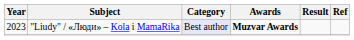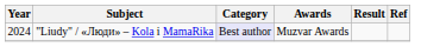"Liudy" / «Люди» – Kola і MamaRika | Year: 2023 -> 2024
"Liudy" / «Люди» – Kola і MamaRika | Awards: bold -> normal
